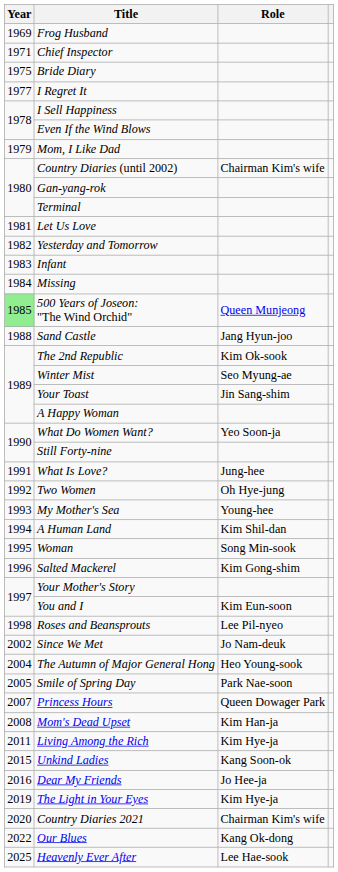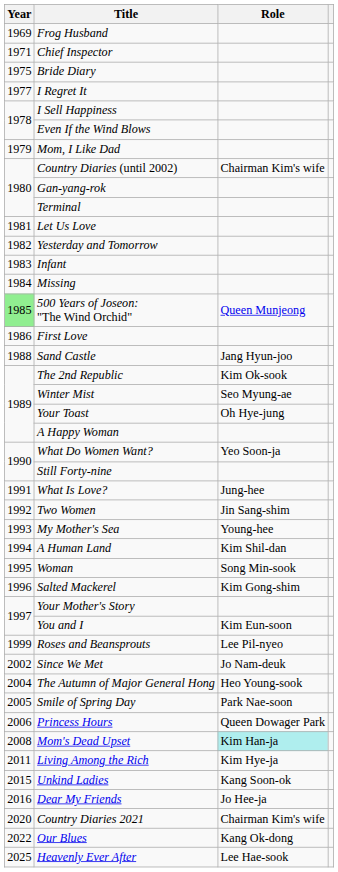+ row: 1986 | First Love
Your Toast | Role: Jin Sang-shim -> Oh Hye-jung
Two Women | Role: Oh Hye-jung -> Jin Sang-shim
Roses and Beansprouts | Year: 1998 -> 1999
Princess Hours | Year: 2007 -> 2006
Mom's Dead Upset | Role: no background -> paleturquoise background
- row: 2019 | The Light in Your Eyes | Kim Hye-ja
